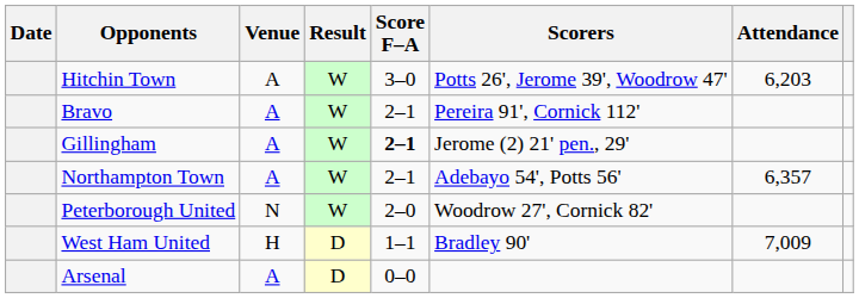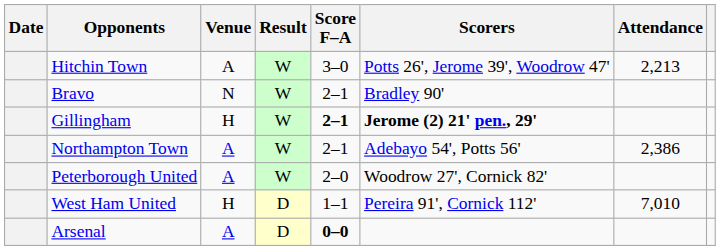Hitchin Town | Attendance: 6,203 -> 2,213
Bravo | Venue: A -> N
Bravo | Scorers: Pereira 91', Cornick 112' -> Bradley 90'
Gillingham | Venue: A -> H
Gillingham | Scorers: normal -> bold
Northampton Town | Attendance: 6,357 -> 2,386
Peterborough United | Venue: N -> A
West Ham United | Scorers: Bradley 90' -> Pereira 91', Cornick 112'
West Ham United | Attendance: 7,009 -> 7,010
Arsenal | Score F–A: normal -> bold
